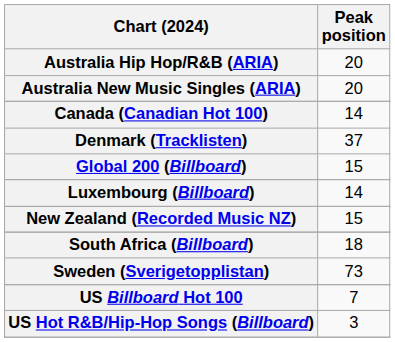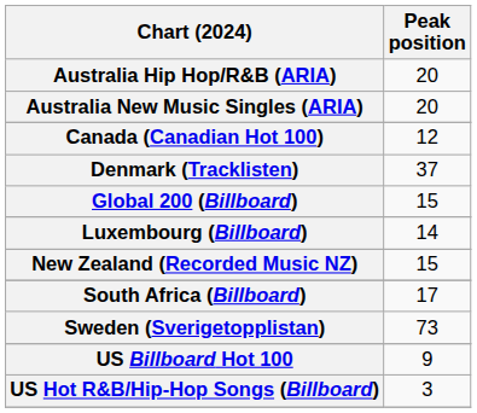Canada (Canadian Hot 100) | Peak position: 14 -> 12
South Africa (Billboard) | Peak position: 18 -> 17
US Billboard Hot 100 | Peak position: 7 -> 9
